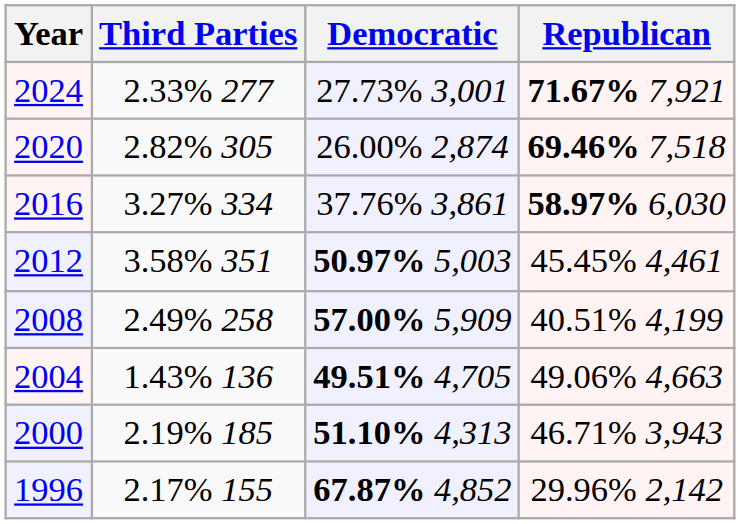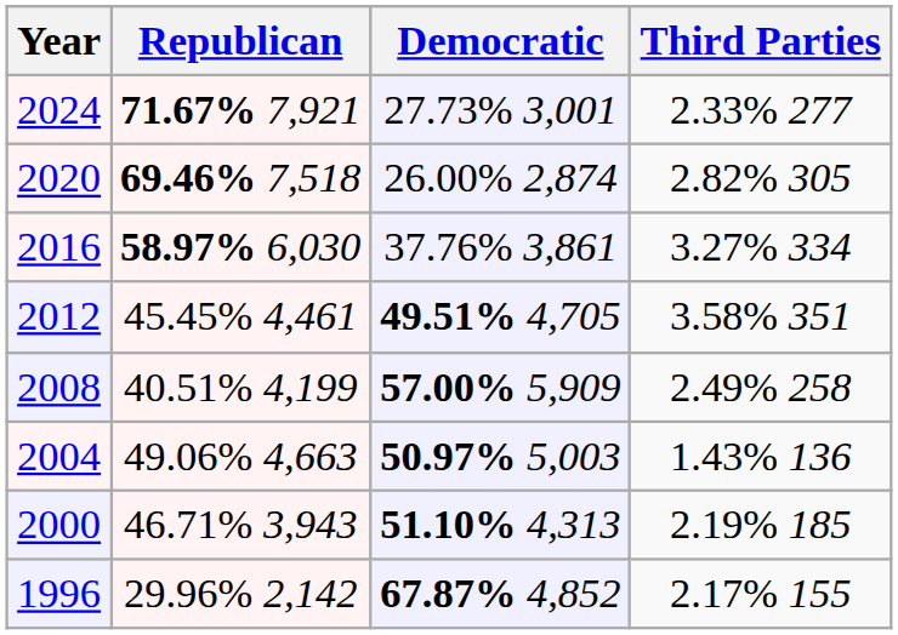columns swapped: Republican <-> Third Parties
2012 | Democratic: 50.97% 5,003 -> 49.51% 4,705
2004 | Democratic: 49.51% 4,705 -> 50.97% 5,003
